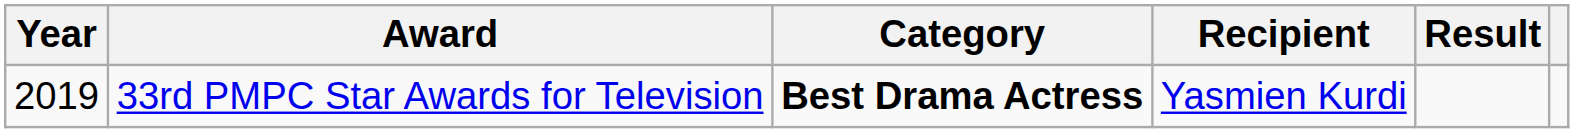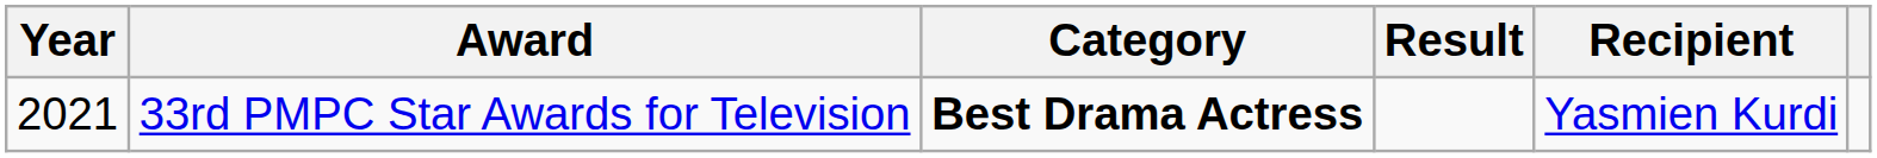columns swapped: Recipient <-> Result
33rd PMPC Star Awards for Television | Year: 2019 -> 2021
